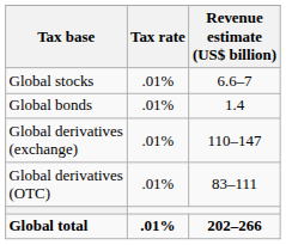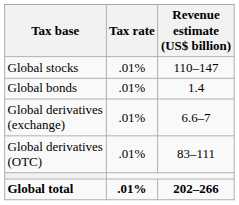Global stocks | Revenue estimate (US$ billion): 6.6–7 -> 110–147
Global derivatives (exchange) | Revenue estimate (US$ billion): 110–147 -> 6.6–7
